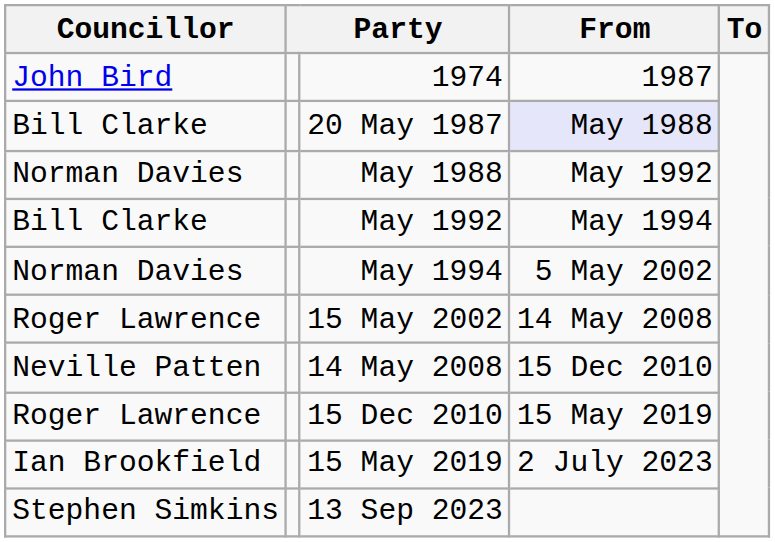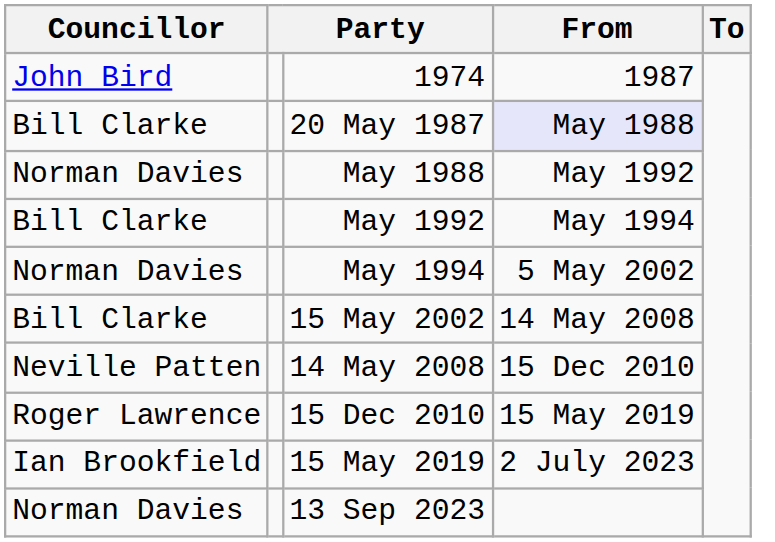15 May 2002 | Councillor: Roger Lawrence -> Bill Clarke
13 Sep 2023 | Councillor: Stephen Simkins -> Norman Davies
